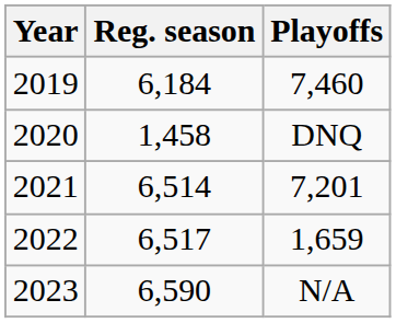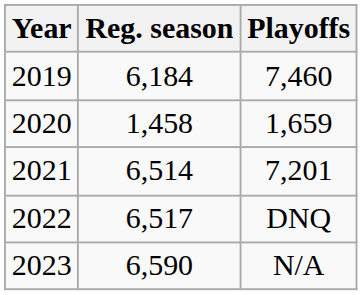2020 | Playoffs: DNQ -> 1,659
2022 | Playoffs: 1,659 -> DNQ
